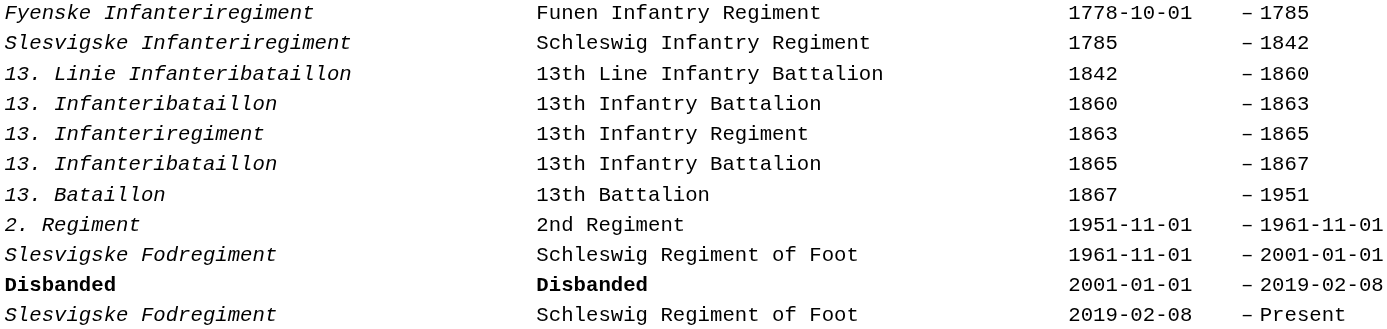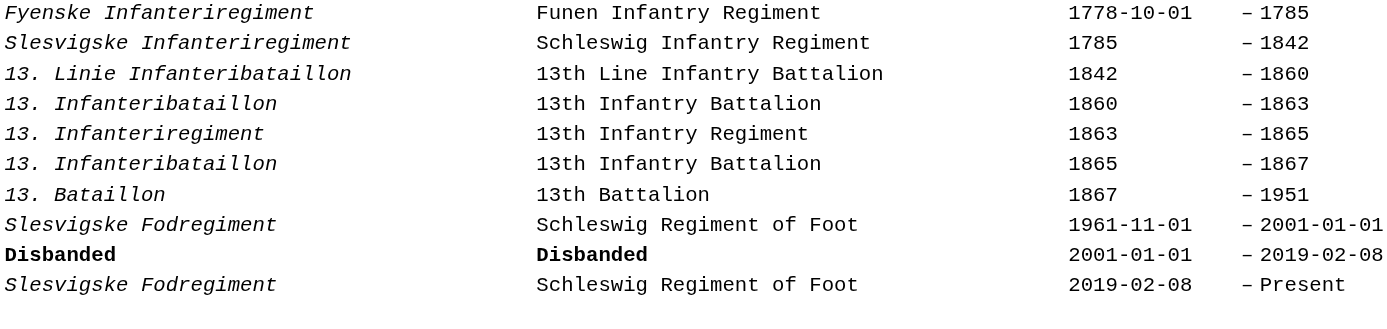- row: 2. Regiment | 2nd Regiment | 1951-11-01 | – | 1961-11-01
